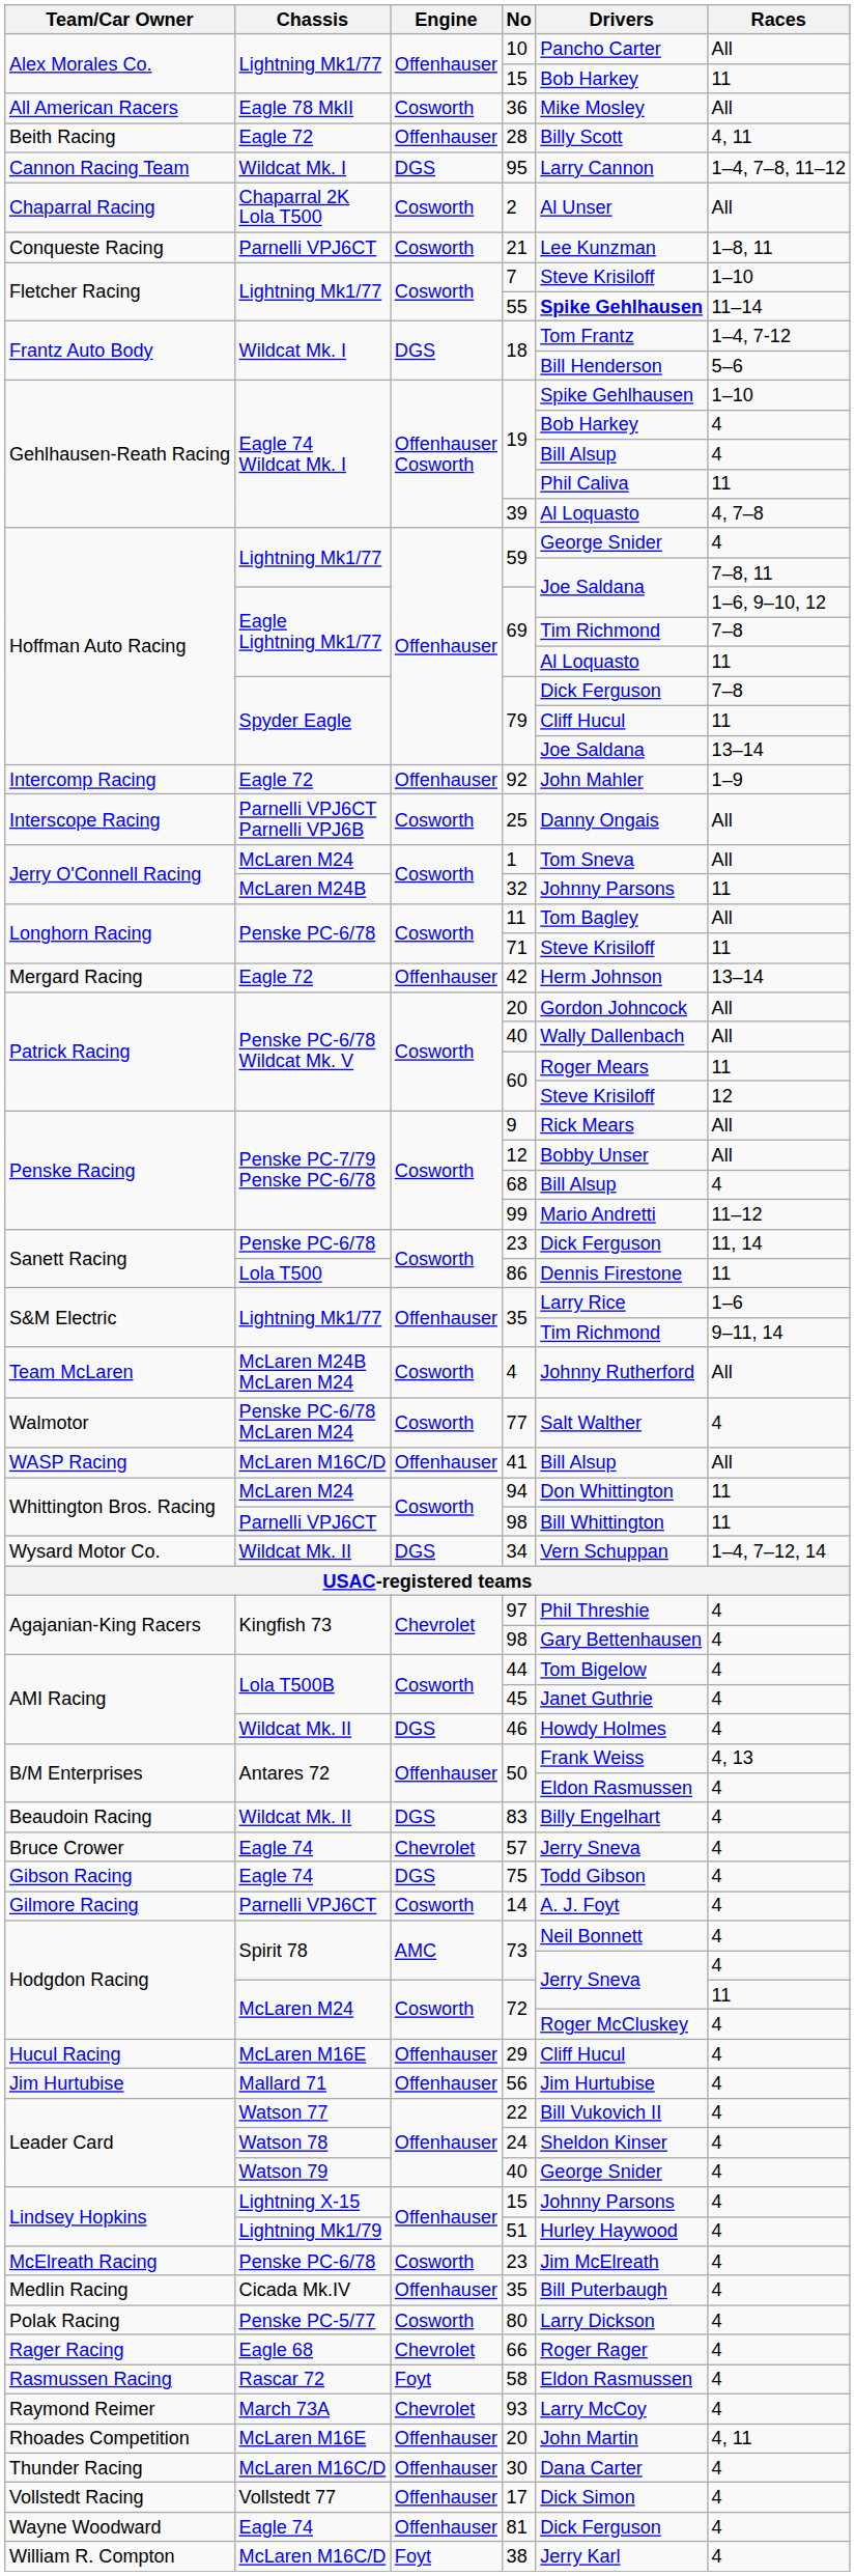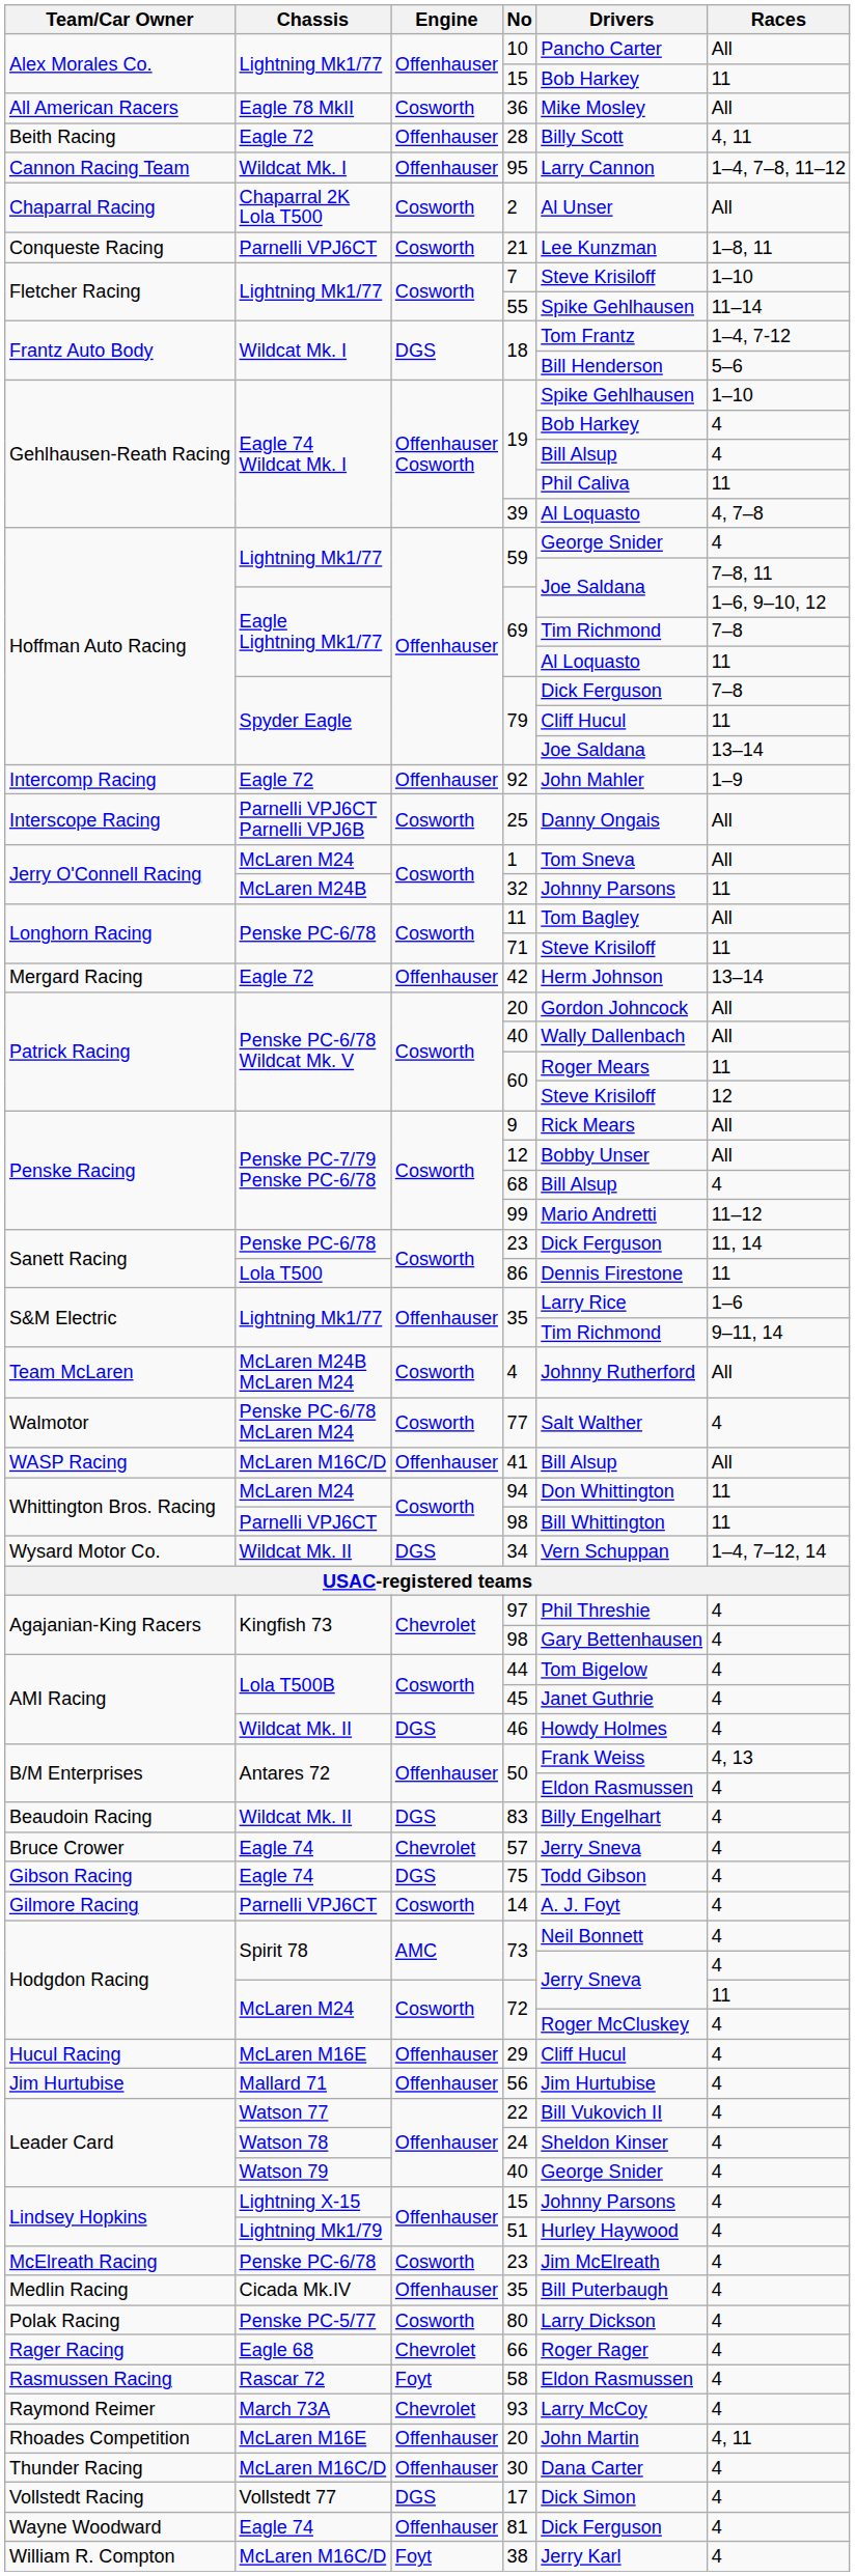95 | Engine: DGS -> Offenhauser
55 | Drivers: bold -> normal
17 | Engine: Offenhauser -> DGS
